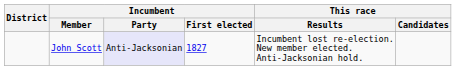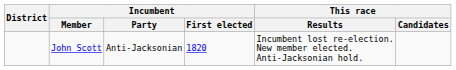John Scott | Incumbent / Party: lavender background -> no background
John Scott | Incumbent / First elected: 1827 -> 1820
